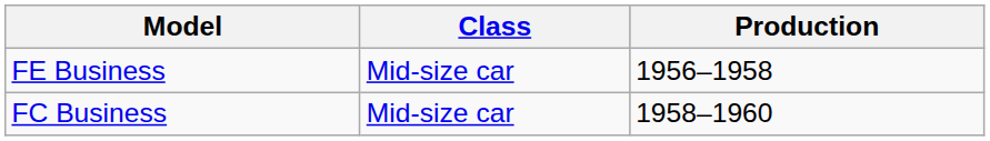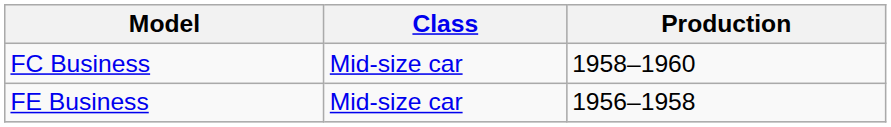rows swapped: FE Business <-> FC Business
